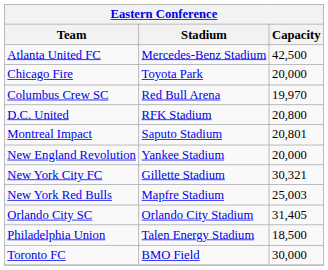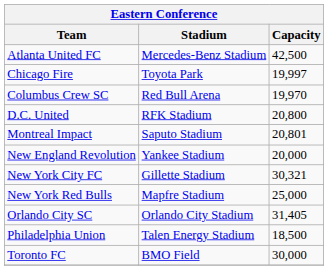Chicago Fire | Capacity: 20,000 -> 19,997
New York Red Bulls | Capacity: 25,003 -> 25,000
